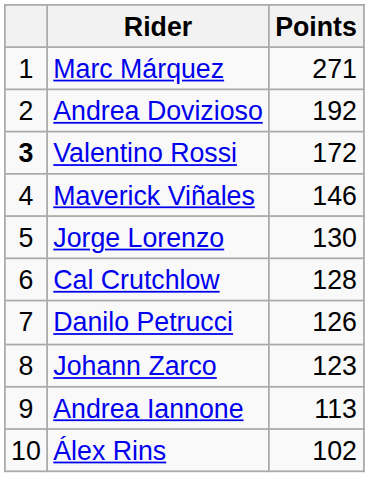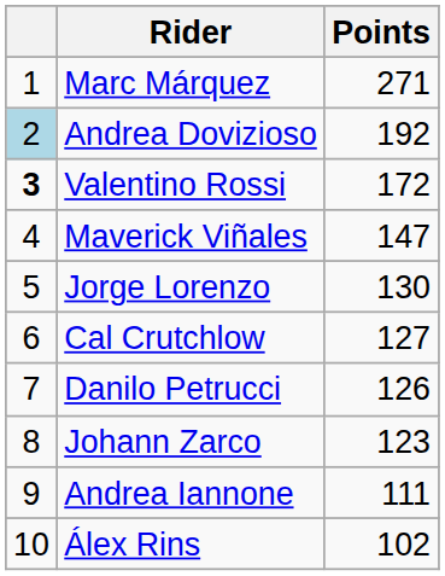Andrea Dovizioso | column 1: no background -> lightblue background
Maverick Viñales | Points: 146 -> 147
Cal Crutchlow | Points: 128 -> 127
Andrea Iannone | Points: 113 -> 111
